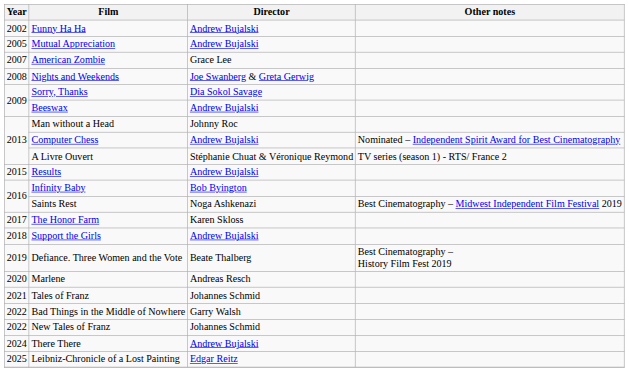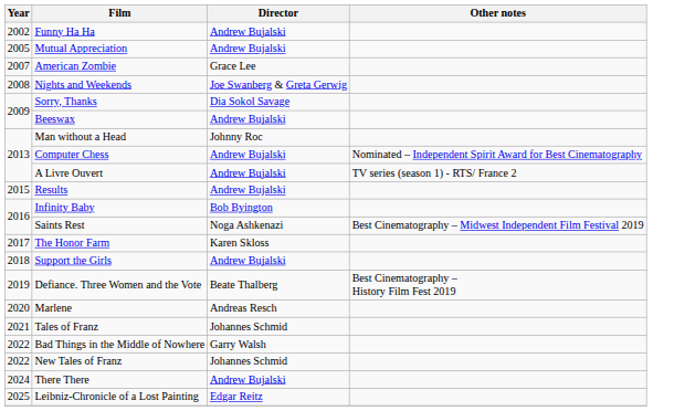A Livre Ouvert | Director: Stéphanie Chuat & Véronique Reymond -> Andrew Bujalski
